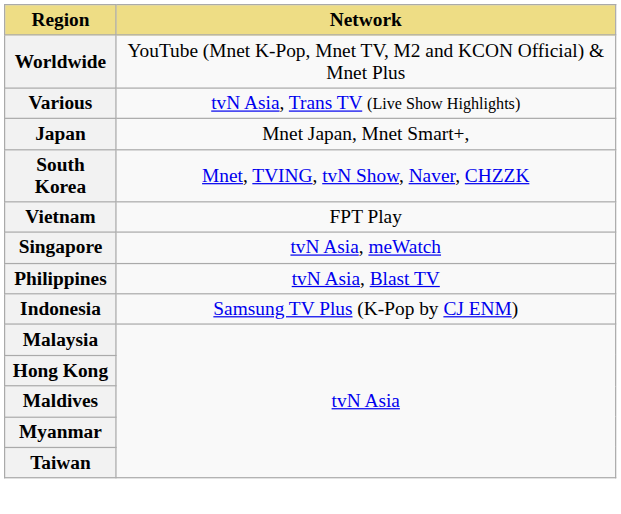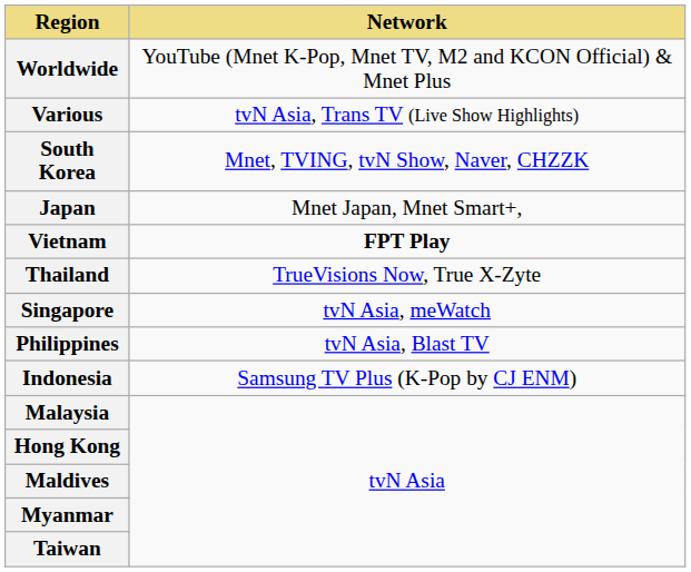rows swapped: South Korea <-> Japan
Vietnam | Network: normal -> bold
+ row: Thailand | TrueVisions Now, True X-Zyte
